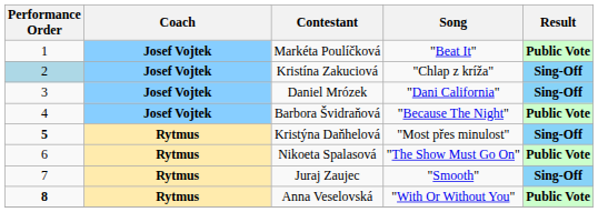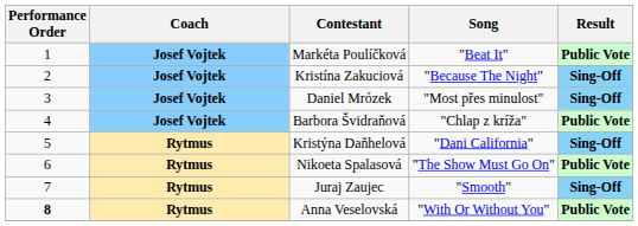Kristína Zakuciová | Performance Order: lightblue background -> no background
Kristína Zakuciová | Song: "Chlap z kríža" -> "Because The Night"
Daniel Mrózek | Song: "Dani California" -> "Most přes minulost"
Barbora Švidraňová | Song: "Because The Night" -> "Chlap z kríža"
Kristýna Daňhelová | Performance Order: bold -> normal
Kristýna Daňhelová | Song: "Most přes minulost" -> "Dani California"
